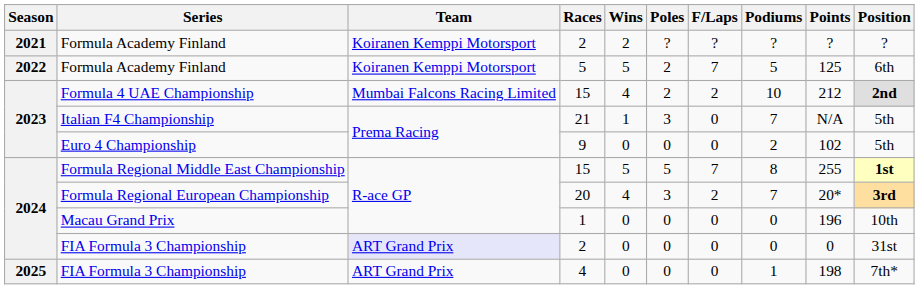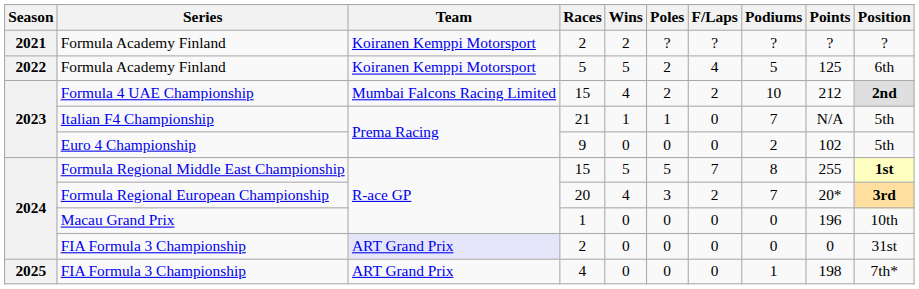Formula Academy Finland / 5 | F/Laps: 7 -> 4
Italian F4 Championship | Poles: 3 -> 1
